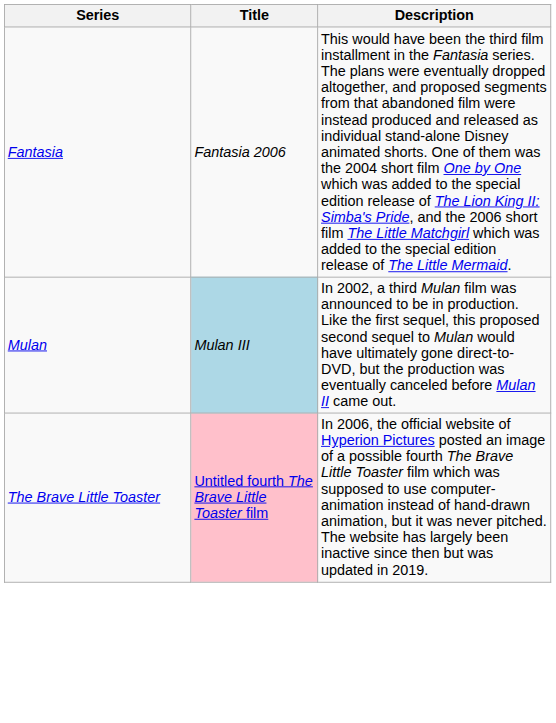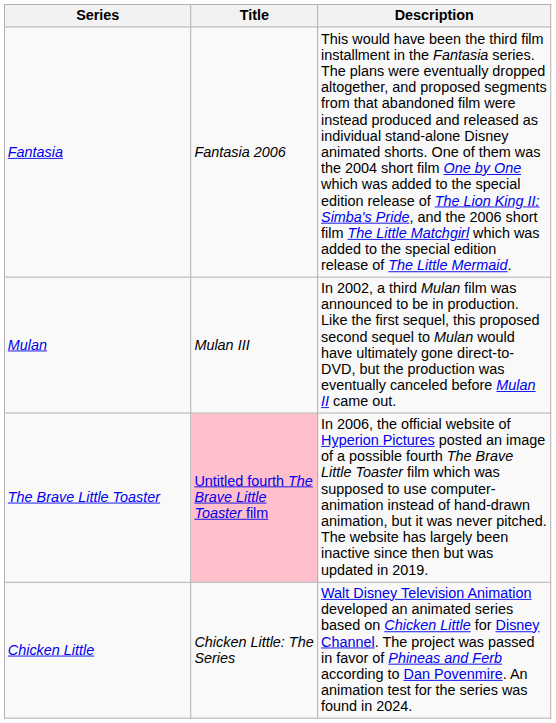Mulan | Title: lightblue background -> no background
+ row: Chicken Little | Chicken Little: The Series | Walt Disney Television Animation developed an animated series based on Chicken Little for Disney Channel. The project was passed in favor of Phineas and Ferb according to Dan Povenmire. An animation test for the series was found in 2024.
